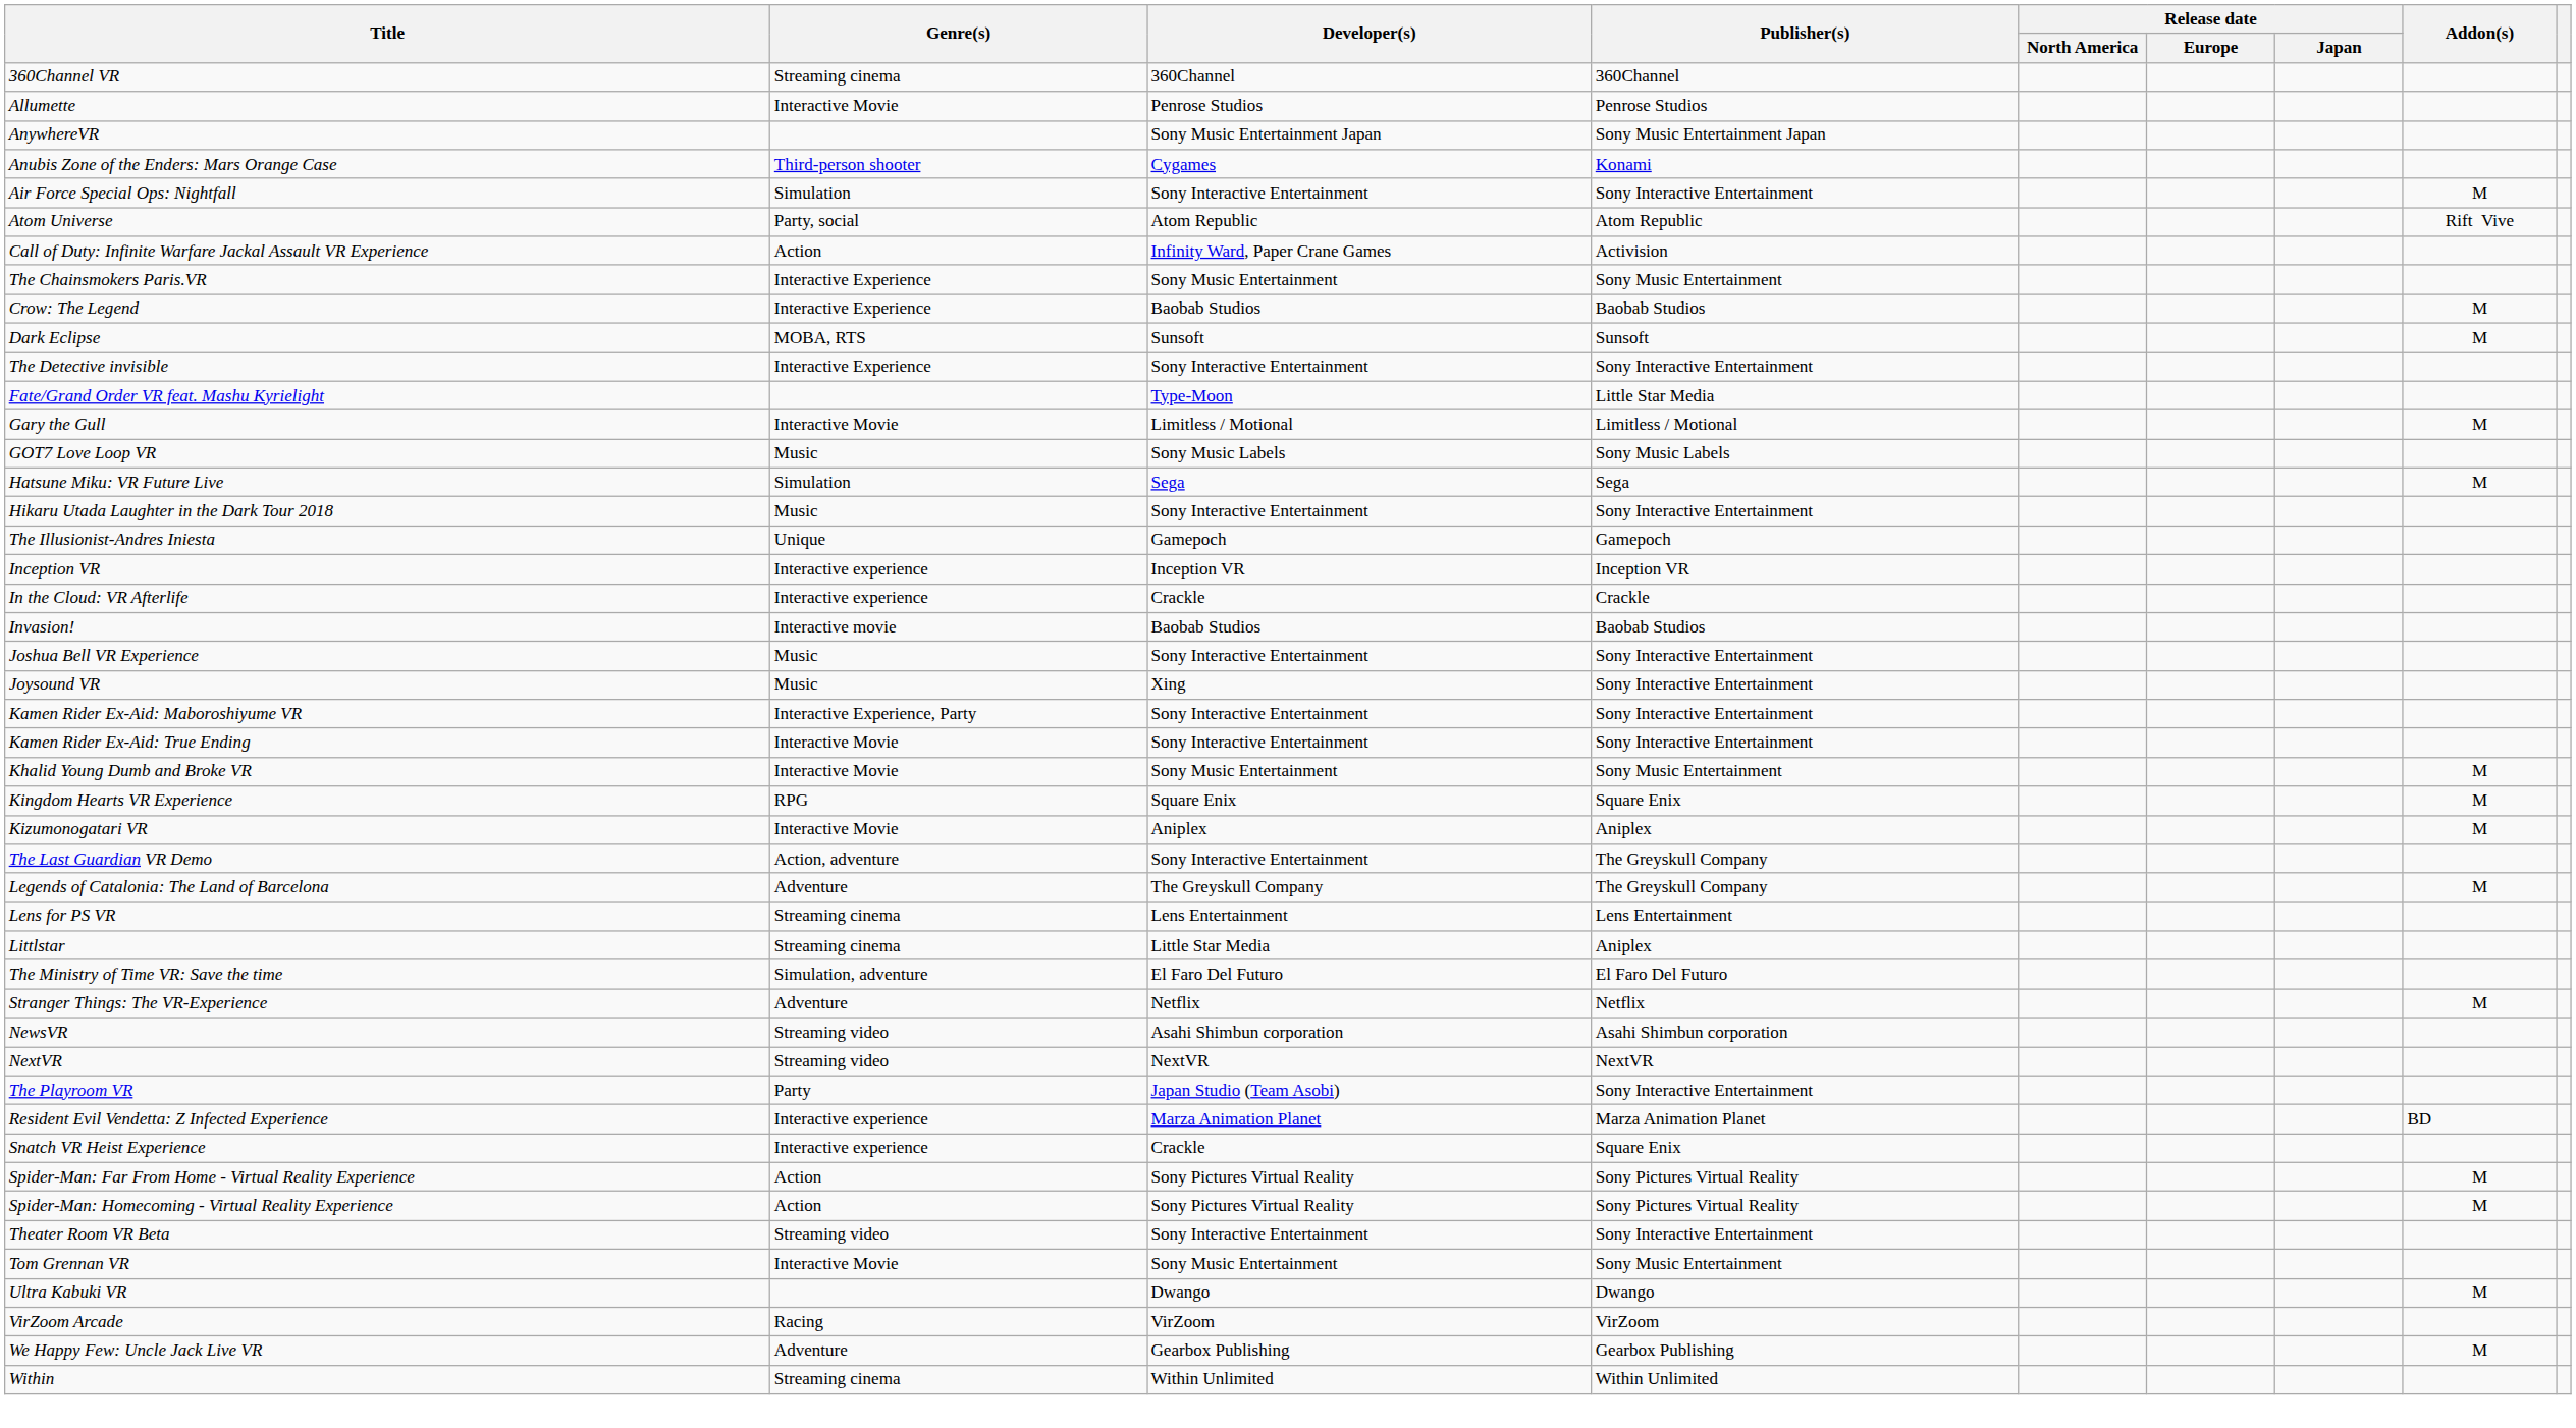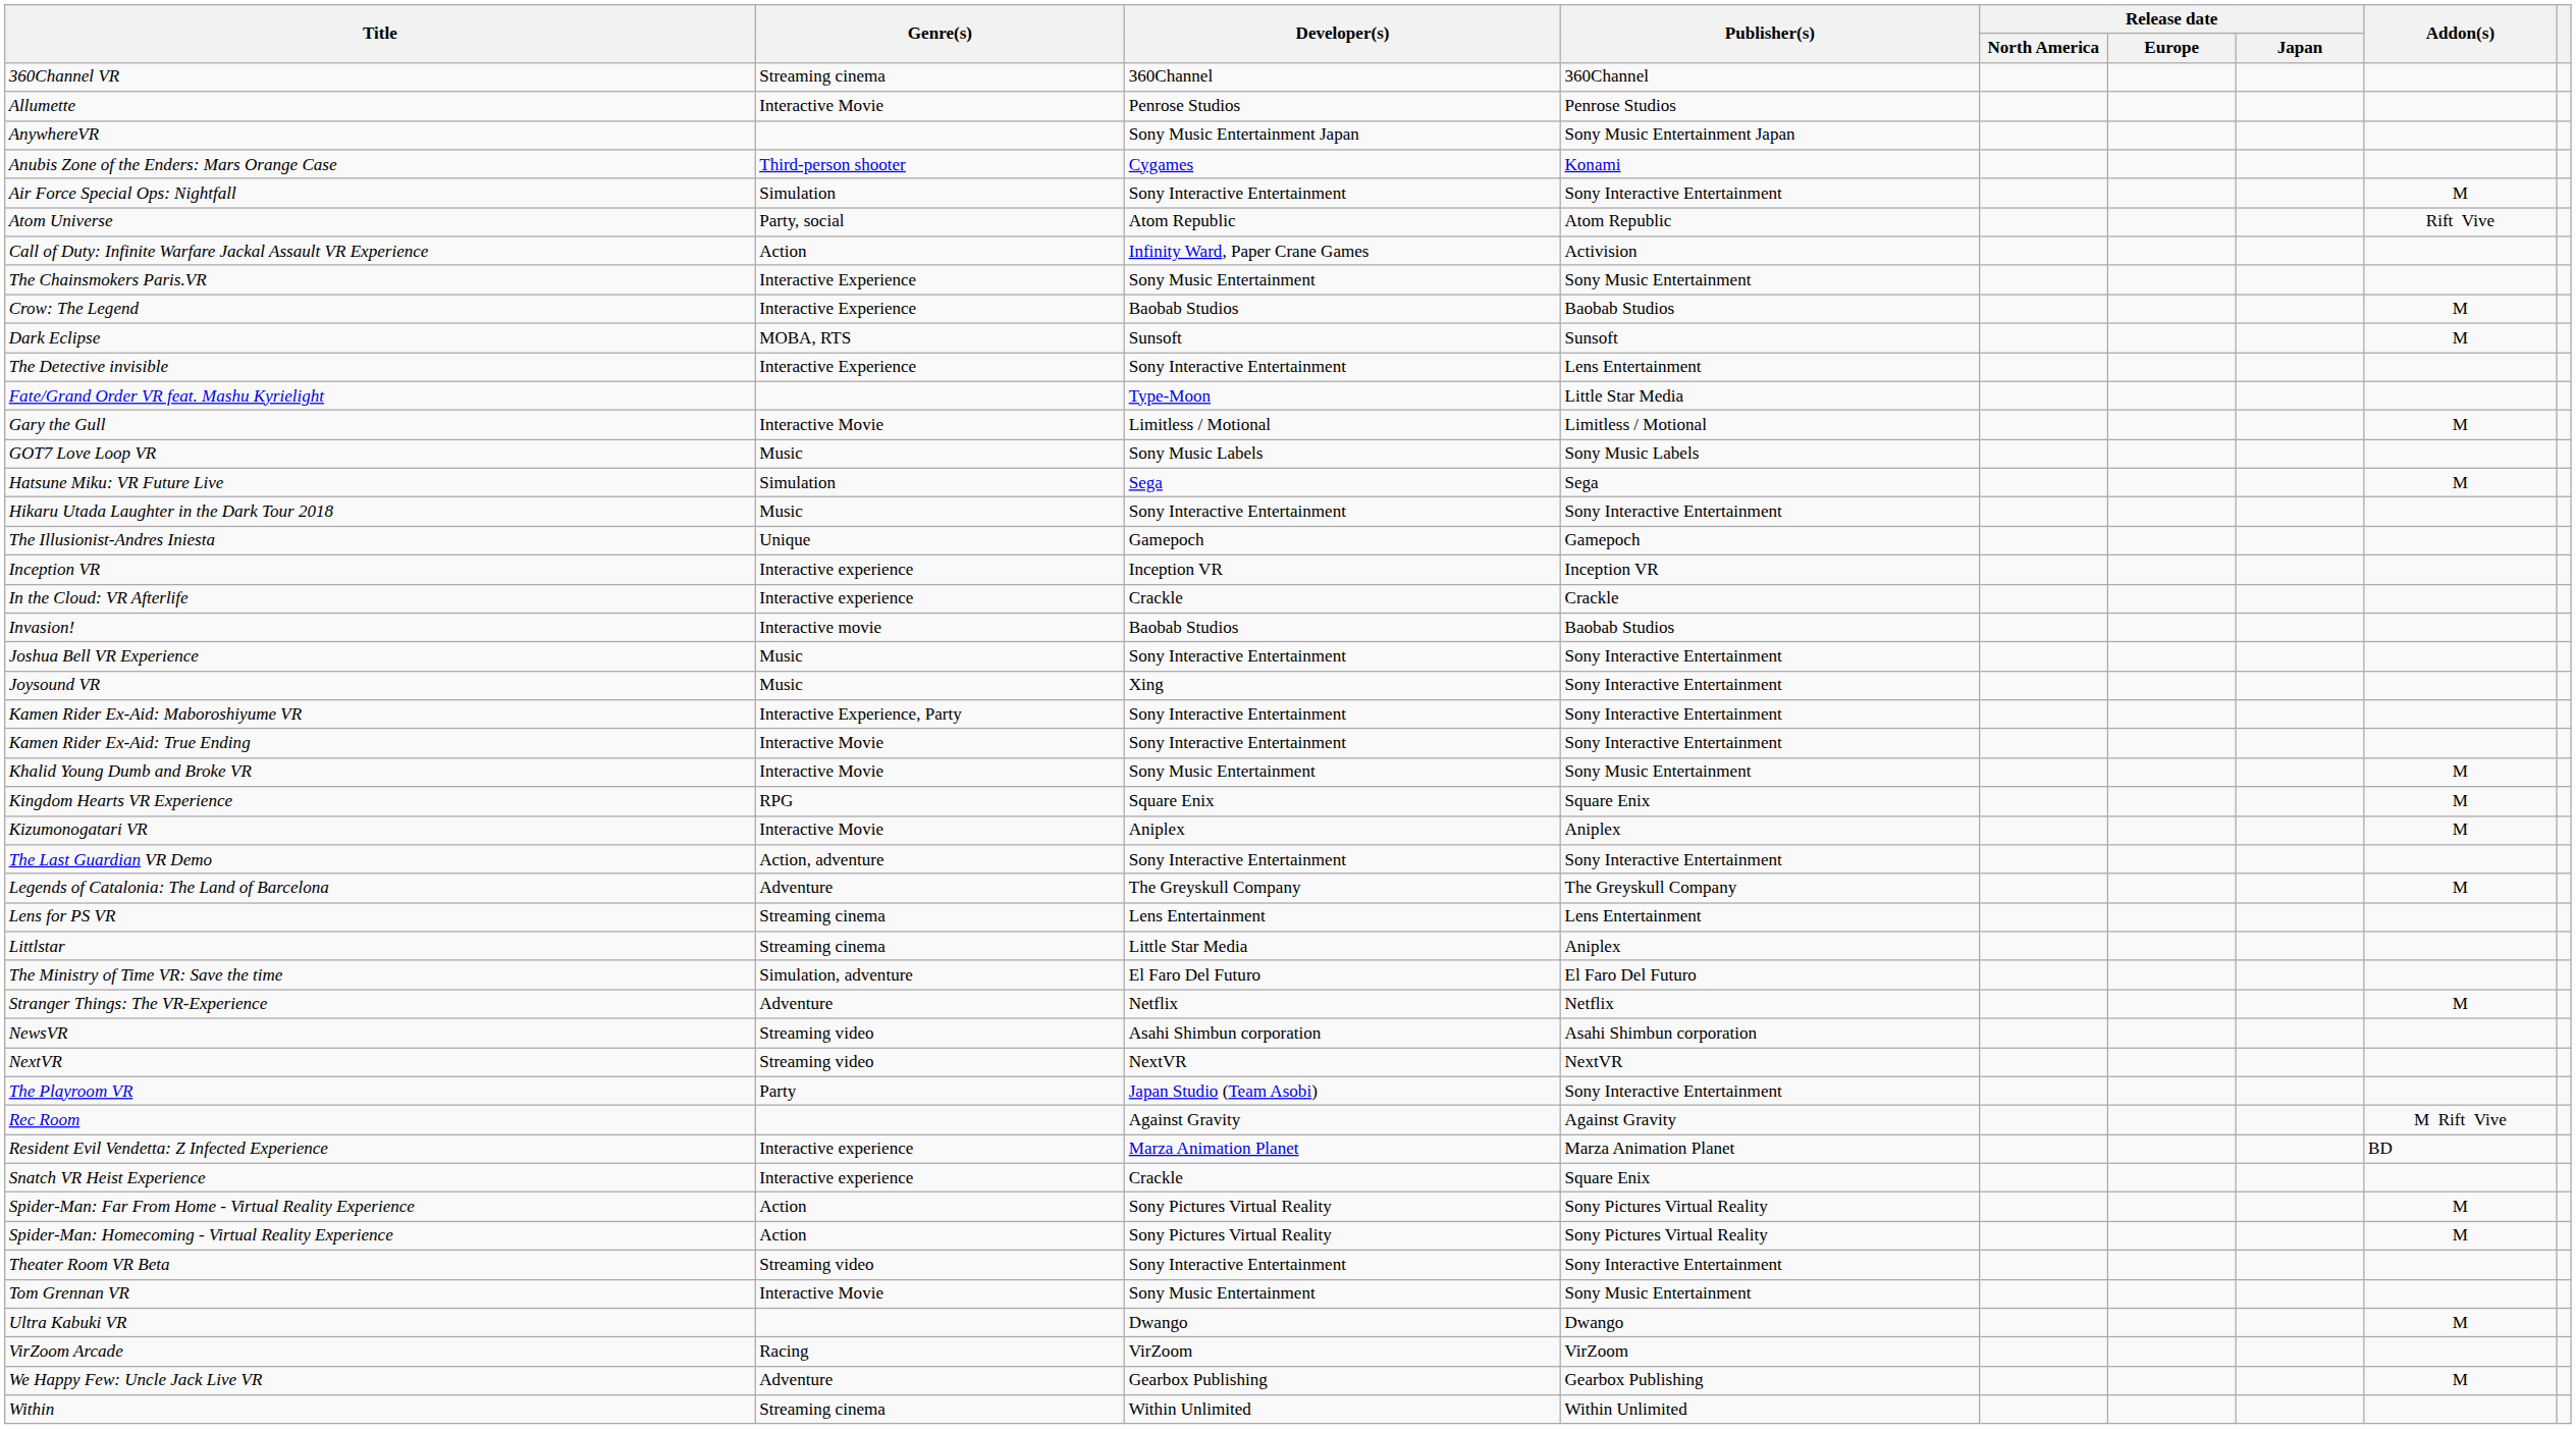The Detective invisible | Publisher(s): Sony Interactive Entertainment -> Lens Entertainment
The Last Guardian VR Demo | Publisher(s): The Greyskull Company -> Sony Interactive Entertainment
+ row: Rec Room | Against Gravity | Against Gravity | M Rift Vive
